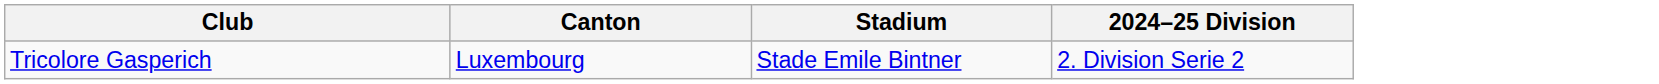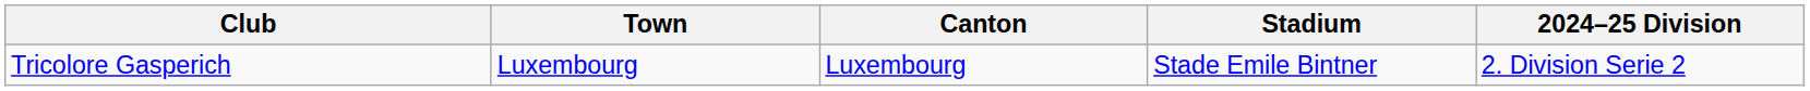+ column: Town | Luxembourg
